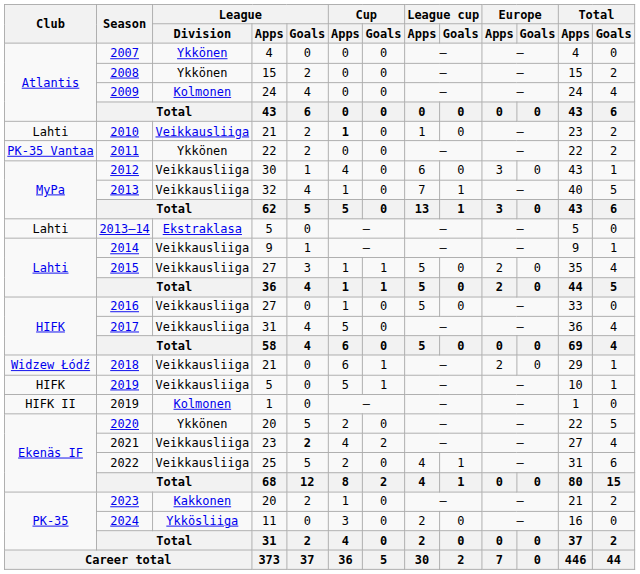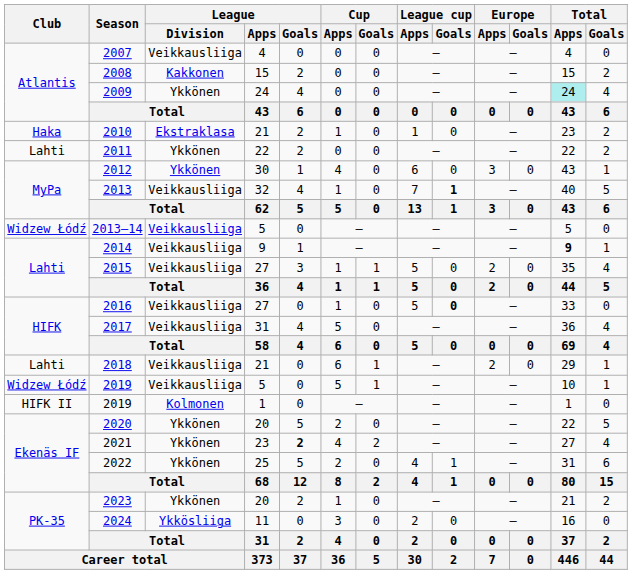2007 | League / Division: Ykkönen -> Veikkausliiga
2008 | League / Division: Ykkönen -> Kakkonen
2009 | League / Division: Kolmonen -> Ykkönen
2009 | Total / Apps: no background -> paleturquoise background
2010 | Club: Lahti -> Haka
2010 | League / Division: Veikkausliiga -> Ekstraklasa
2010 | Cup / Apps: bold -> normal
2011 | Club: PK-35 Vantaa -> Lahti
2012 | League / Division: Veikkausliiga -> Ykkönen
2013 | League cup / Goals: normal -> bold
2013–14 | Club: Lahti -> Widzew Łódź
2013–14 | League / Division: Ekstraklasa -> Veikkausliiga
2014 | Total / Apps: normal -> bold
2016 | League cup / Goals: normal -> bold
2018 | Club: Widzew Łódź -> Lahti
2019 / 5 | Club: HIFK -> Widzew Łódź
2021 | League / Division: Veikkausliiga -> Ykkönen
2022 | League / Division: Veikkausliiga -> Ykkönen
2023 | League / Division: Kakkonen -> Ykkönen
